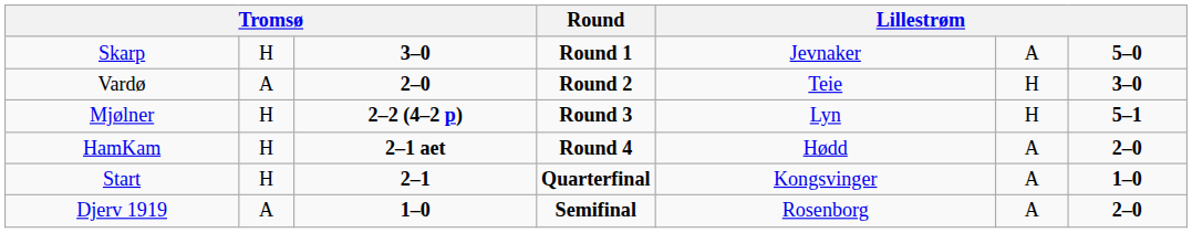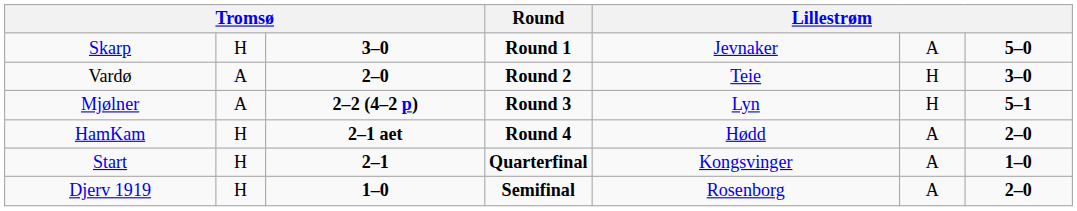Mjølner | column 2: H -> A
Djerv 1919 | column 2: A -> H
